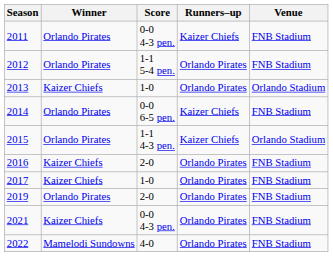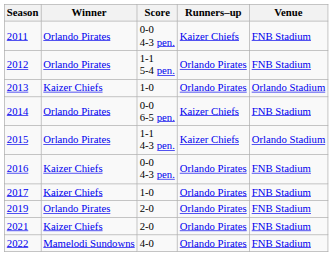2016 | Score: 2-0 -> 0-0 4-3 pen.
2021 | Score: 0-0 4-3 pen. -> 2-0
